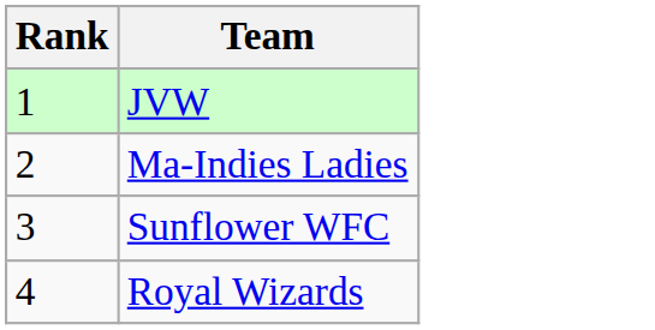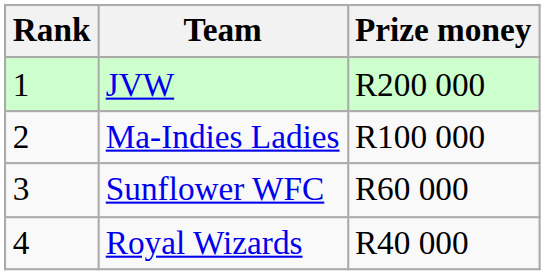+ column: Prize money | R200 000 | R100 000 | R60 000 | R40 000
